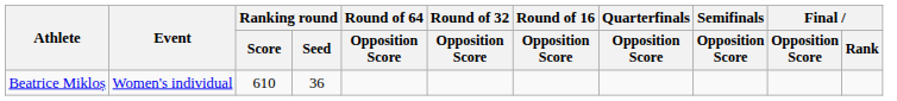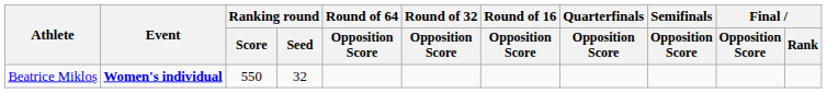Beatrice Mikloș | Event: normal -> bold
Beatrice Mikloș | Ranking round / Score: 610 -> 550
Beatrice Mikloș | Ranking round / Seed: 36 -> 32
